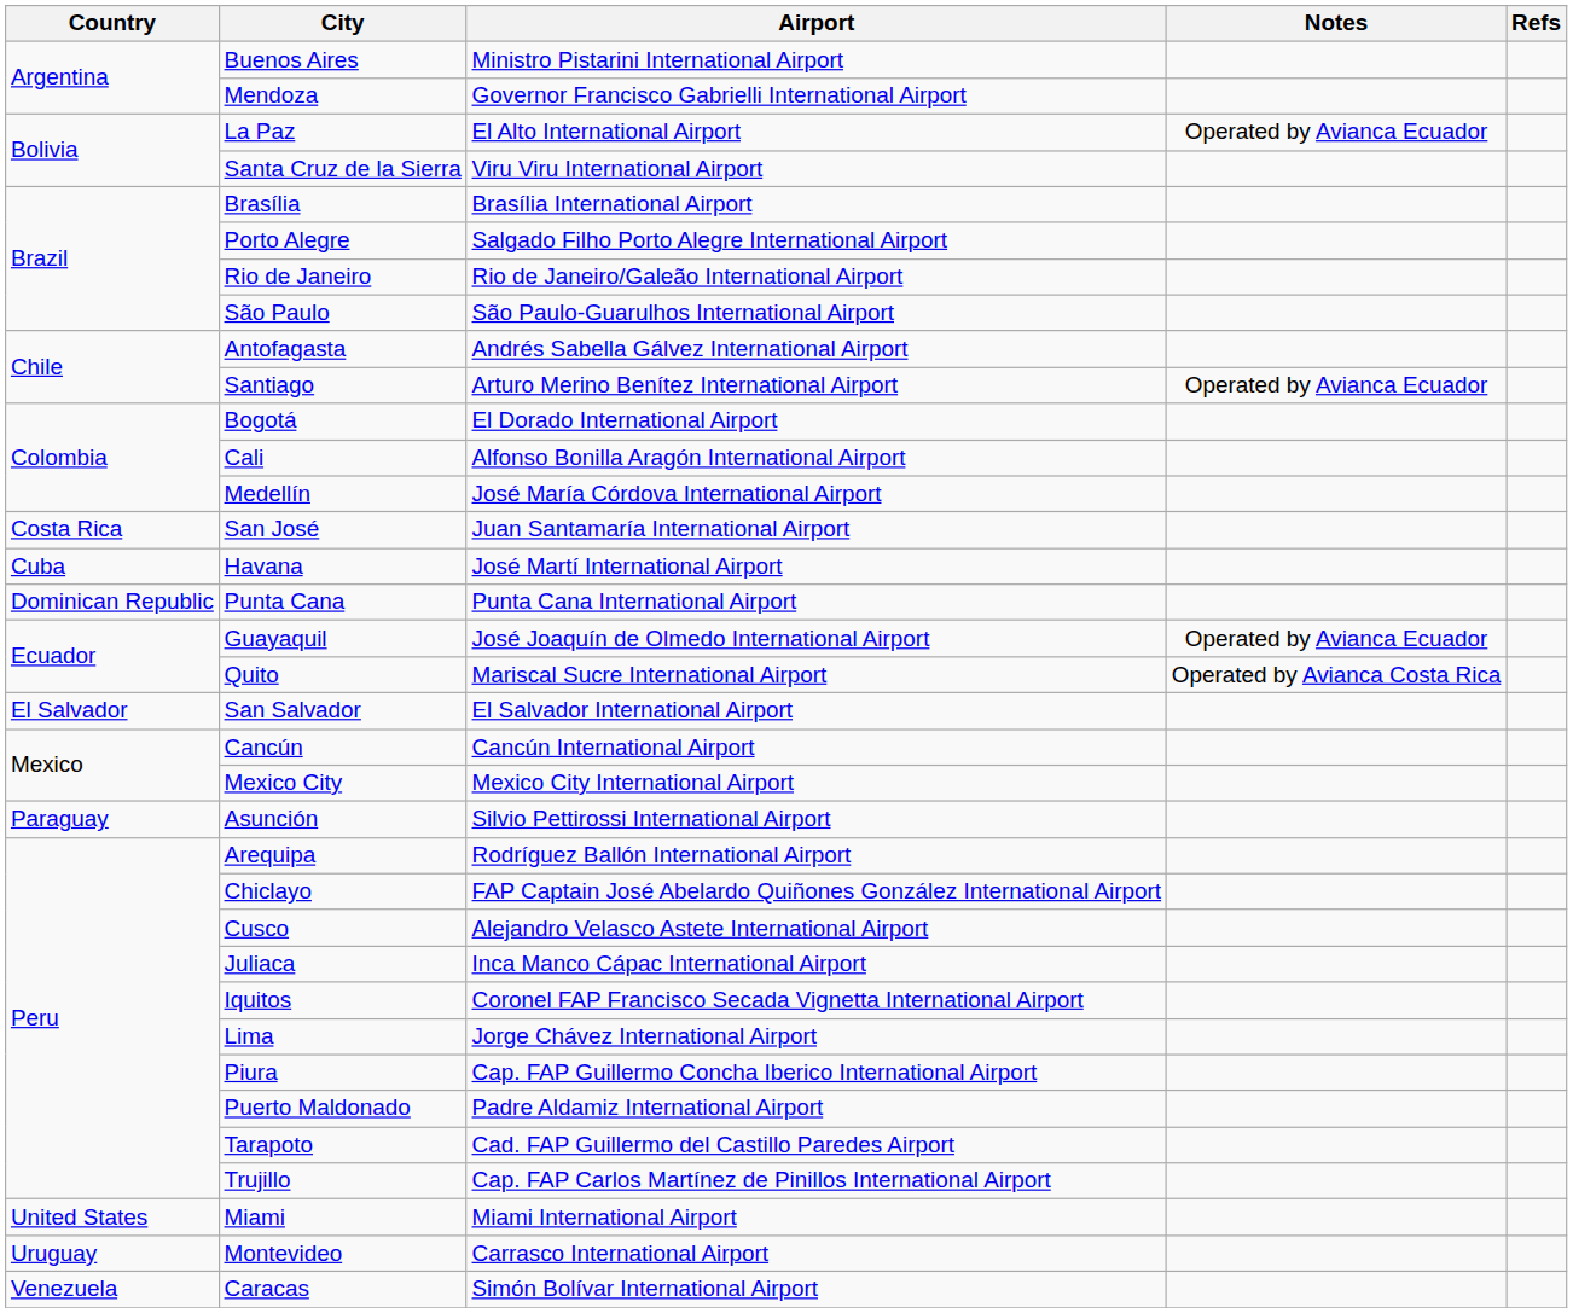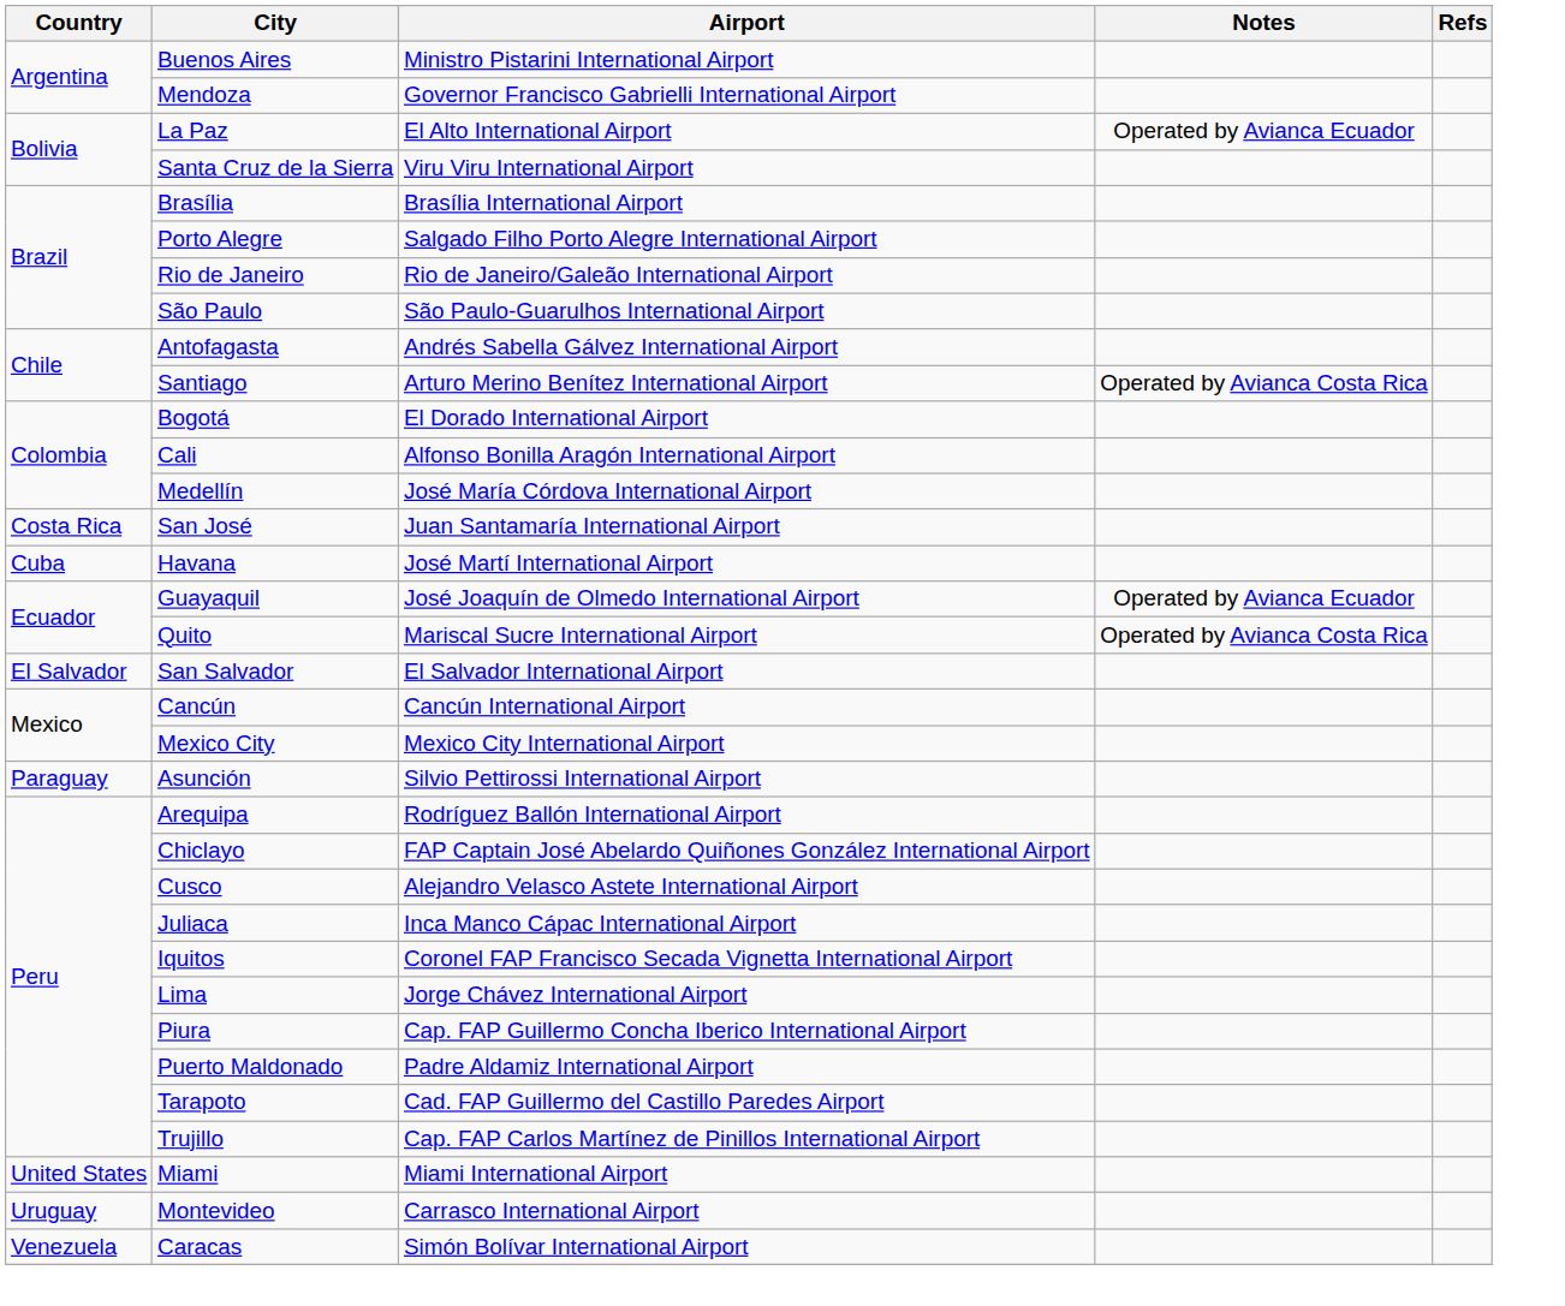Santiago | Notes: Operated by Avianca Ecuador -> Operated by Avianca Costa Rica
- row: Dominican Republic | Punta Cana | Punta Cana International Airport
